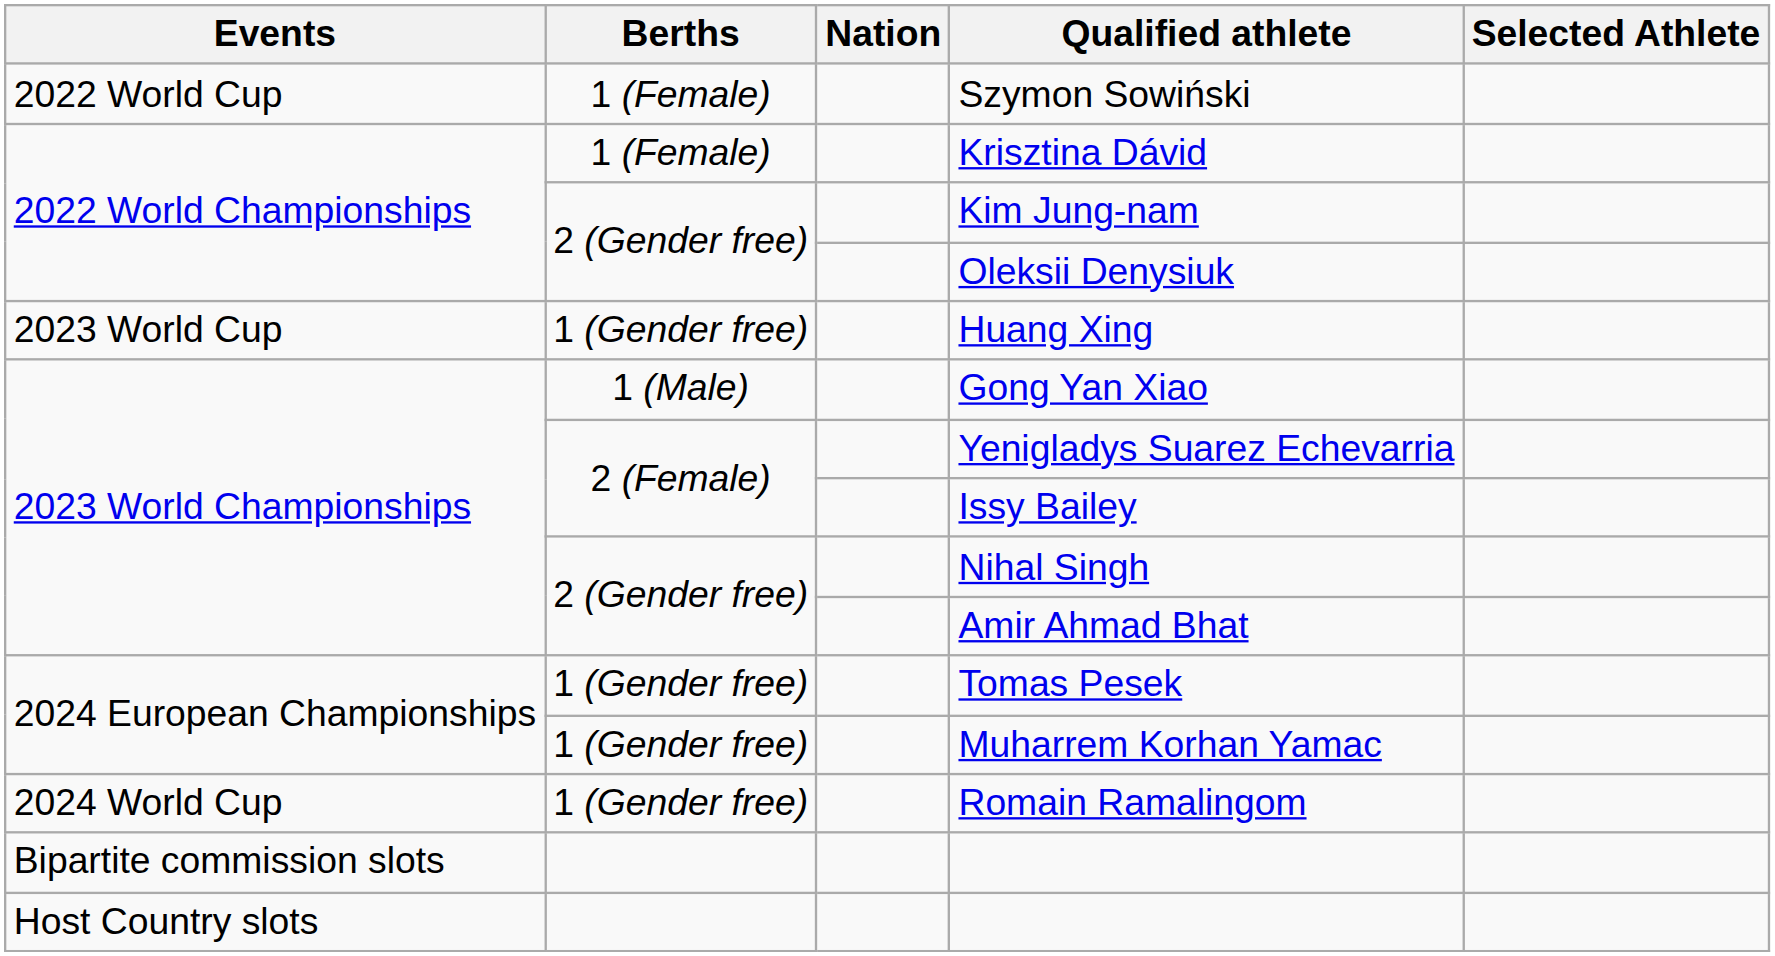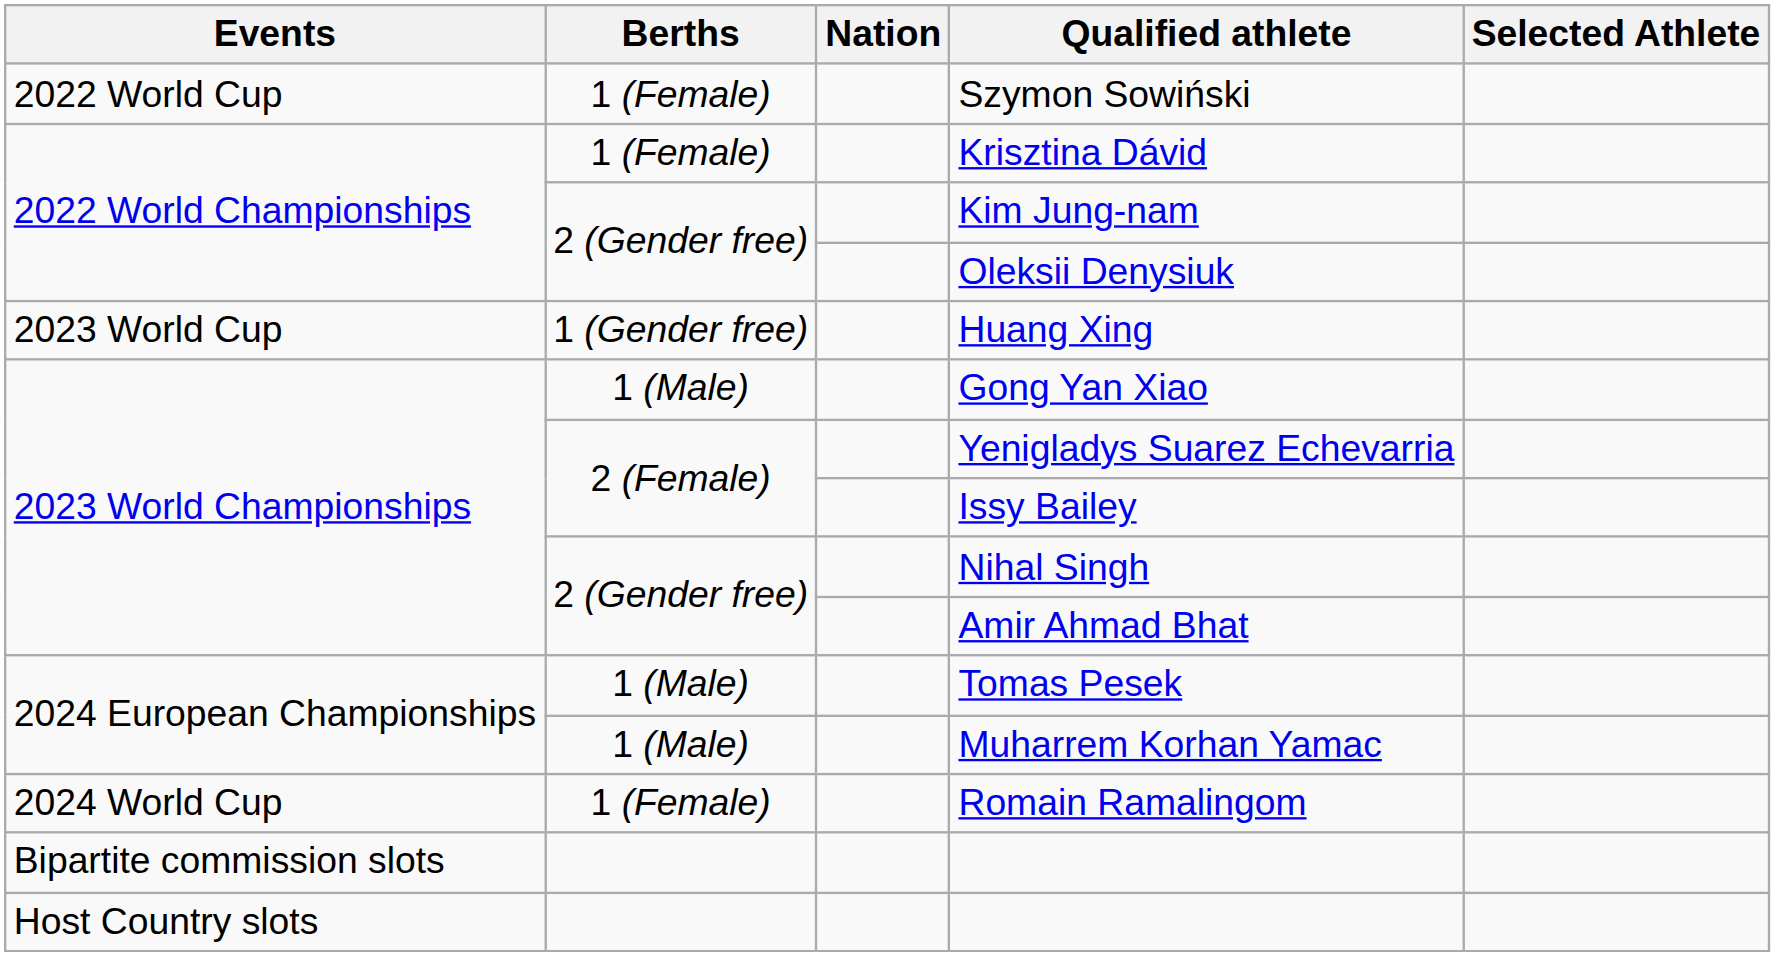Tomas Pesek | Berths: 1 (Gender free) -> 1 (Male)
Muharrem Korhan Yamac | Berths: 1 (Gender free) -> 1 (Male)
Romain Ramalingom | Berths: 1 (Gender free) -> 1 (Female)
